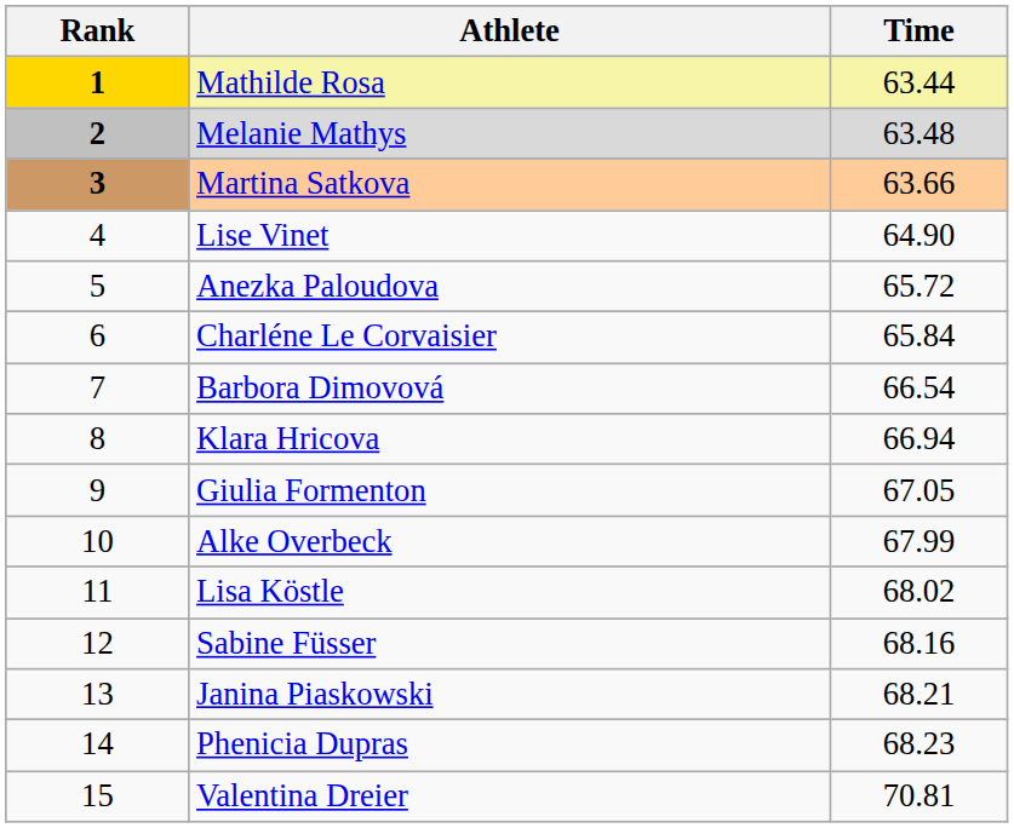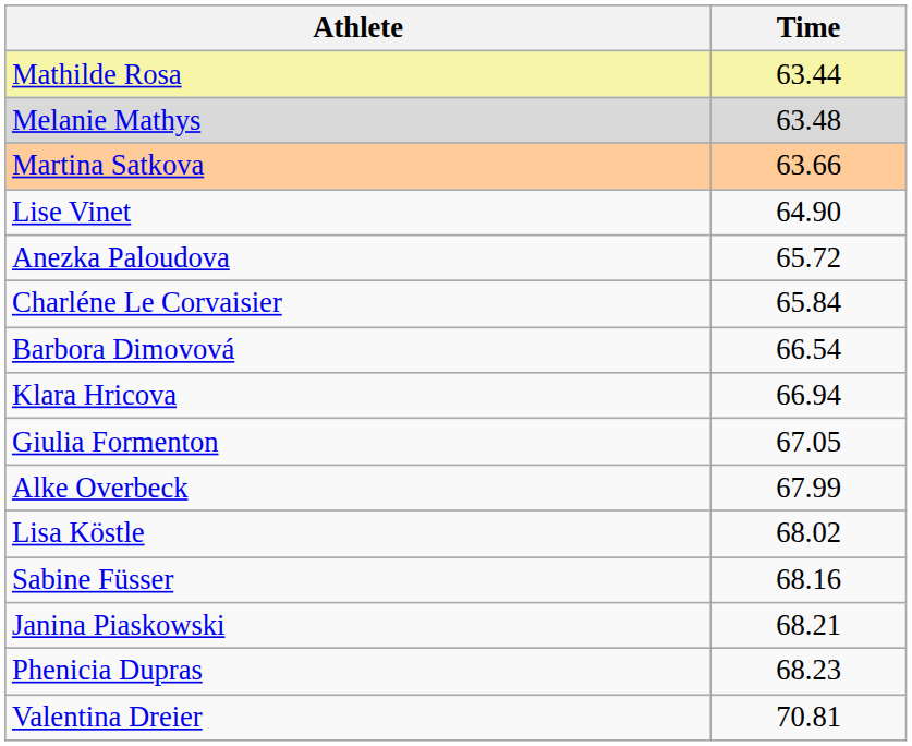- column: Rank | 1 | 2 | 3 | 4 | 5 | 6 | 7 | 8 | 9 | 10 | 11 | 12 | 13 | 14 | 15
